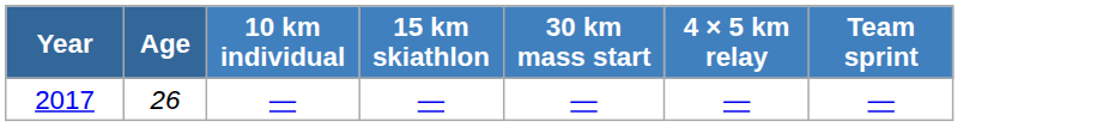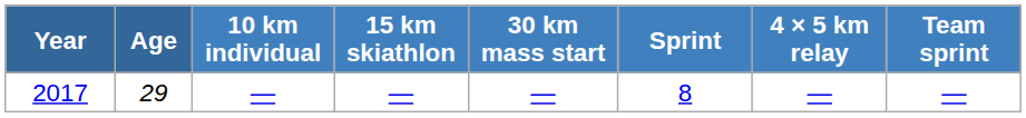+ column: Sprint | 8
2017 | Age: 26 -> 29
